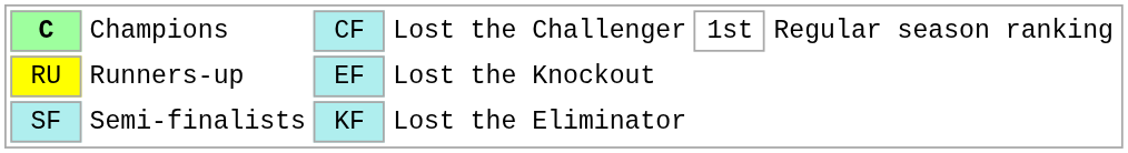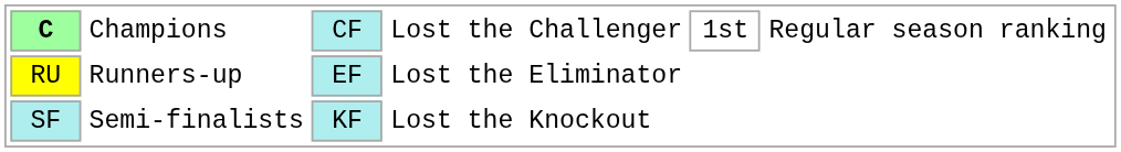RU | column 4: Lost the Knockout -> Lost the Eliminator
SF | column 4: Lost the Eliminator -> Lost the Knockout
